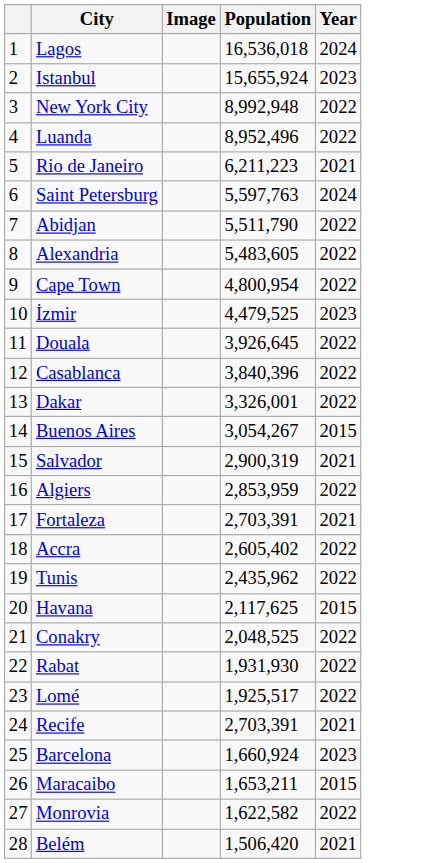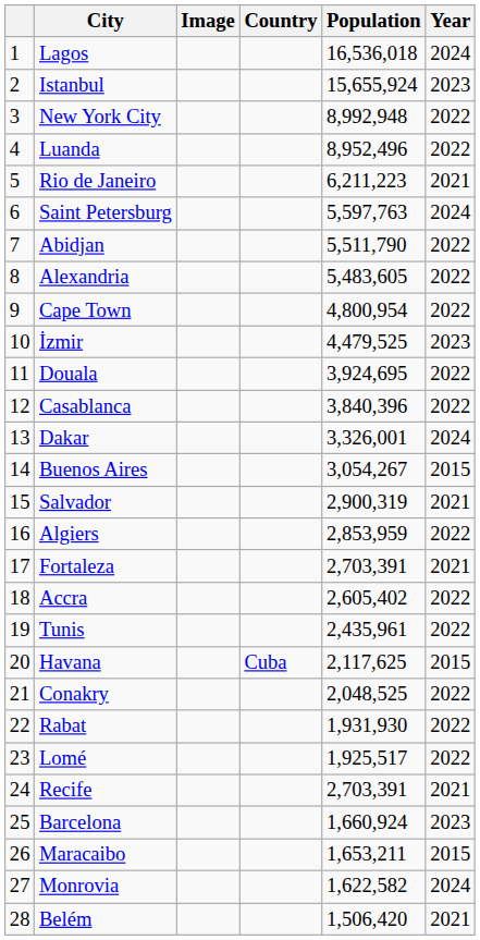+ column: Country | Cuba
Douala | Population: 3,926,645 -> 3,924,695
Dakar | Year: 2022 -> 2024
Tunis | Population: 2,435,962 -> 2,435,961
Monrovia | Year: 2022 -> 2024
